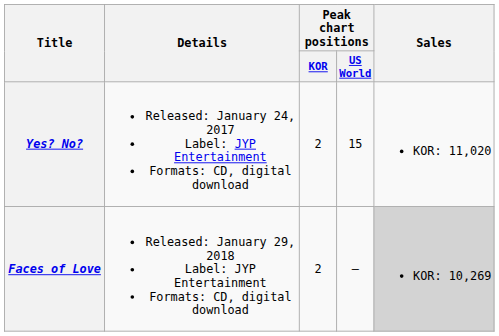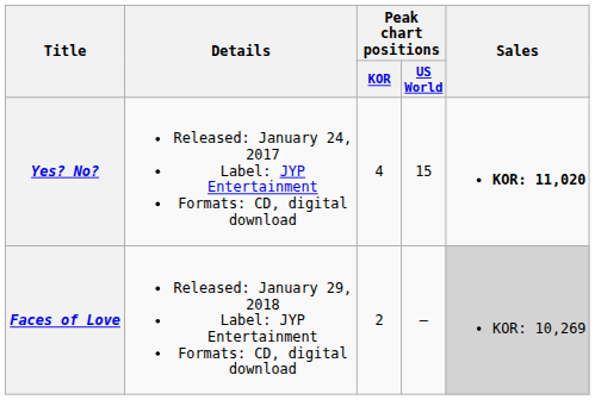Yes? No? | Peak chart positions / KOR: 2 -> 4
Yes? No? | Sales: normal -> bold
